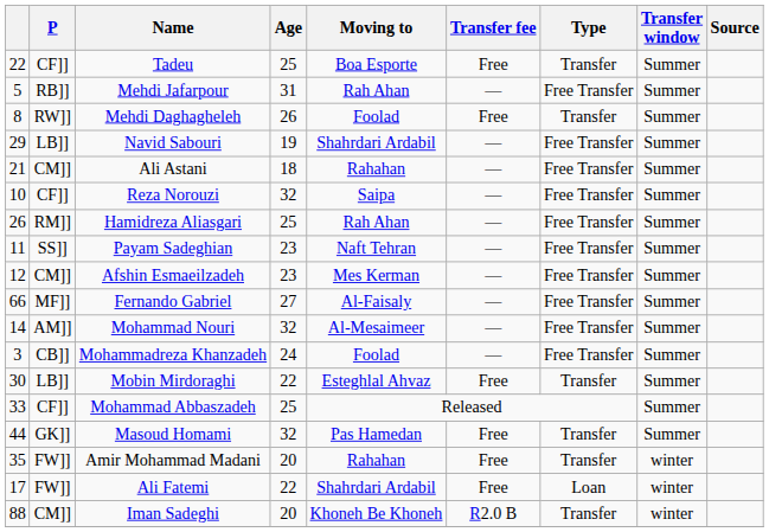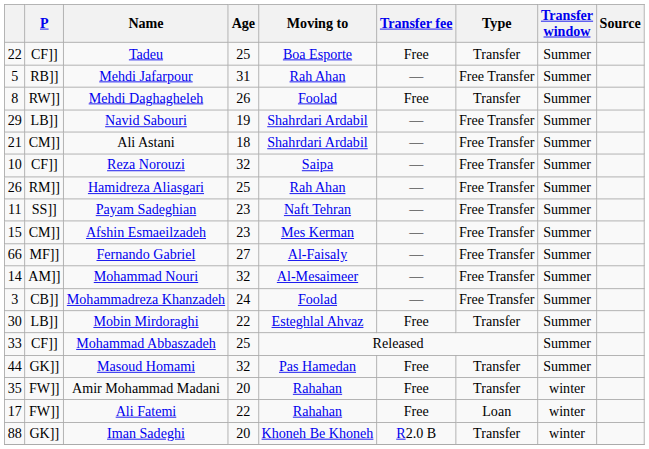Ali Astani | Moving to: Rahahan -> Shahrdari Ardabil
Afshin Esmaeilzadeh | column 1: 12 -> 15
Ali Fatemi | Moving to: Shahrdari Ardabil -> Rahahan
Iman Sadeghi | P: CM]] -> GK]]
